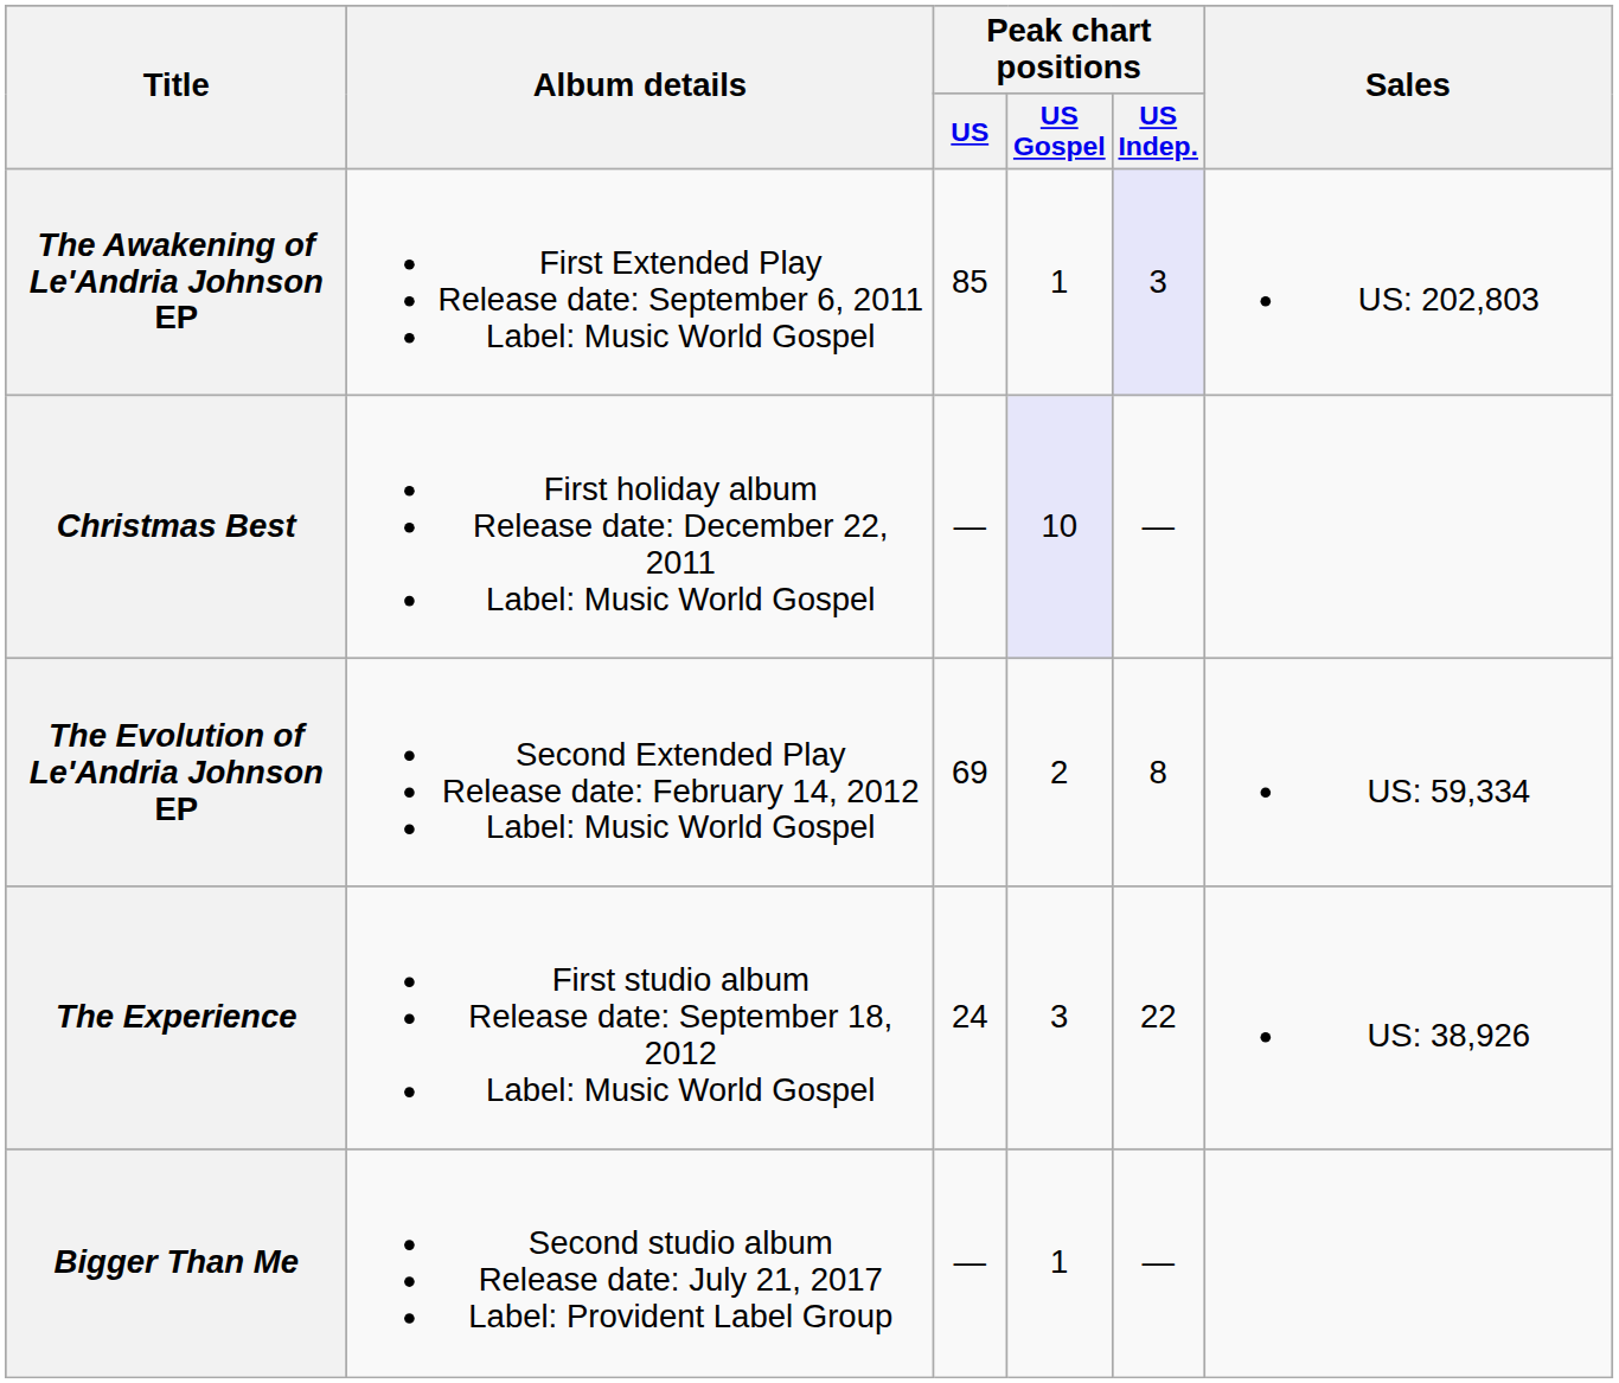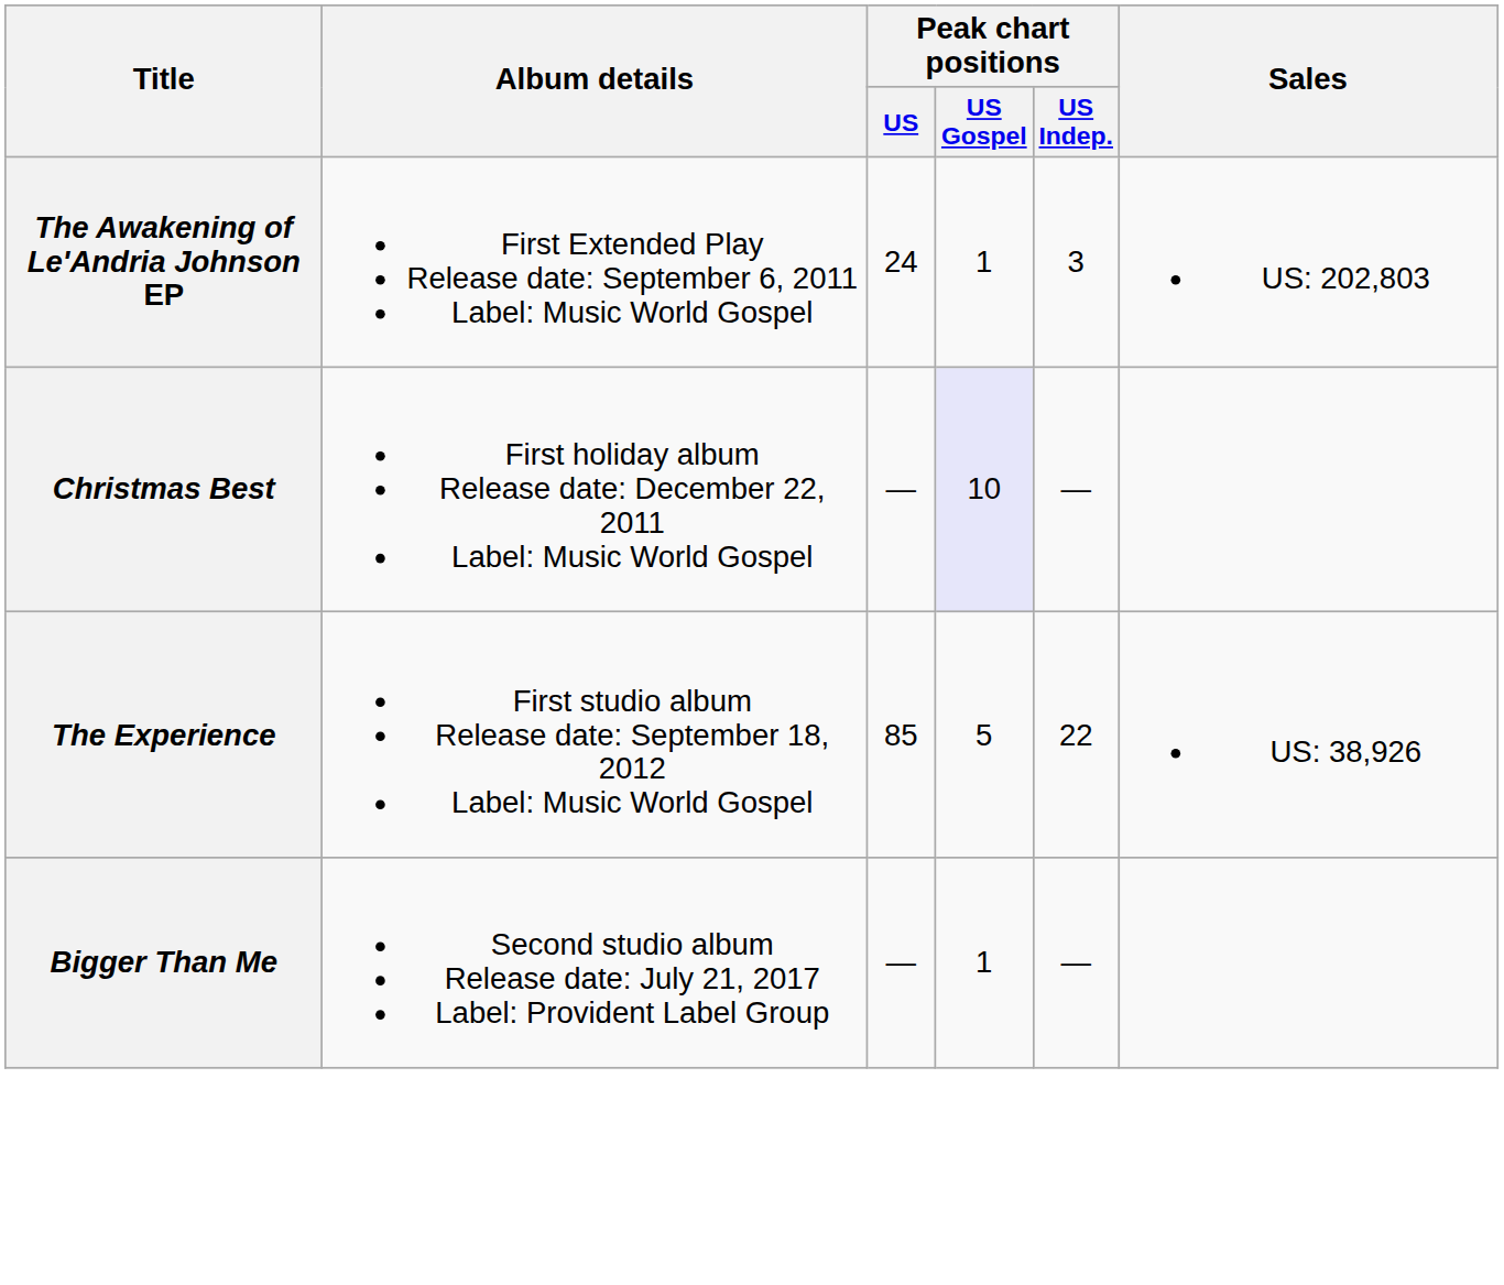The Awakening of Le'Andria Johnson EP | Peak chart positions / US: 85 -> 24
The Awakening of Le'Andria Johnson EP | Peak chart positions / US Indep.: lavender background -> no background
- row: The Evolution of Le'Andria Johnson EP | Second Extended Play Release date: February 14, 2012 Label: Music World Gospel | 69 | 2 | 8 | US: 59,334
The Experience | Peak chart positions / US: 24 -> 85
The Experience | Peak chart positions / US Gospel: 3 -> 5
